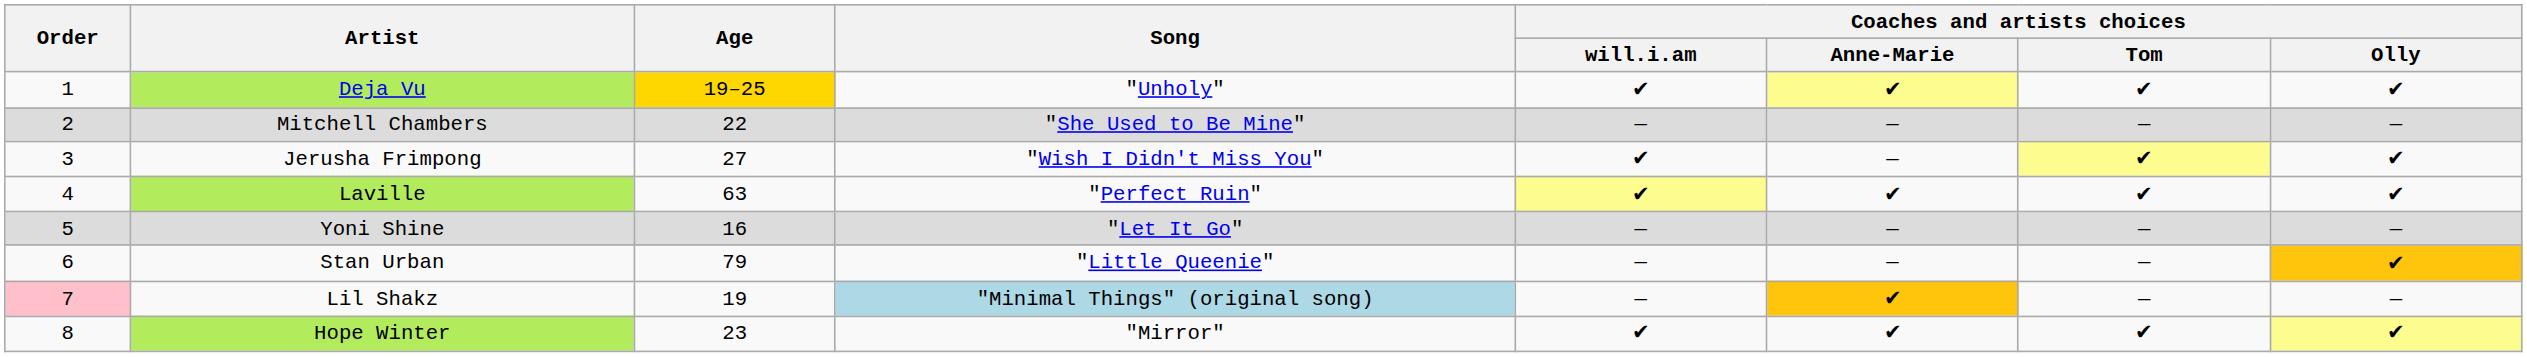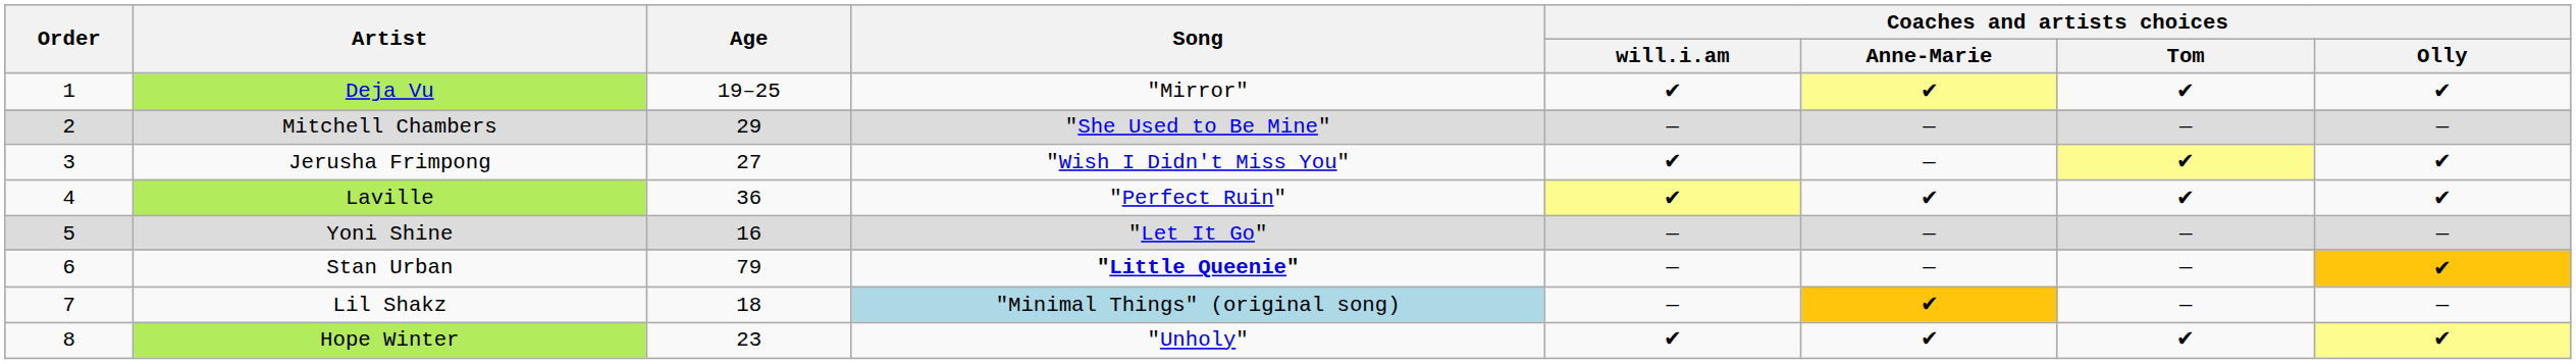Deja Vu | Age: gold background -> no background
Deja Vu | Song: "Unholy" -> "Mirror"
Mitchell Chambers | Age: 22 -> 29
Laville | Age: 63 -> 36
Stan Urban | Song: normal -> bold
Lil Shakz | Order: pink background -> no background
Lil Shakz | Age: 19 -> 18
Hope Winter | Song: "Mirror" -> "Unholy"
